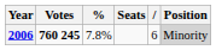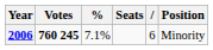2006 | %: 7.8% -> 7.1%
2006 | Position: lightgrey background -> no background
